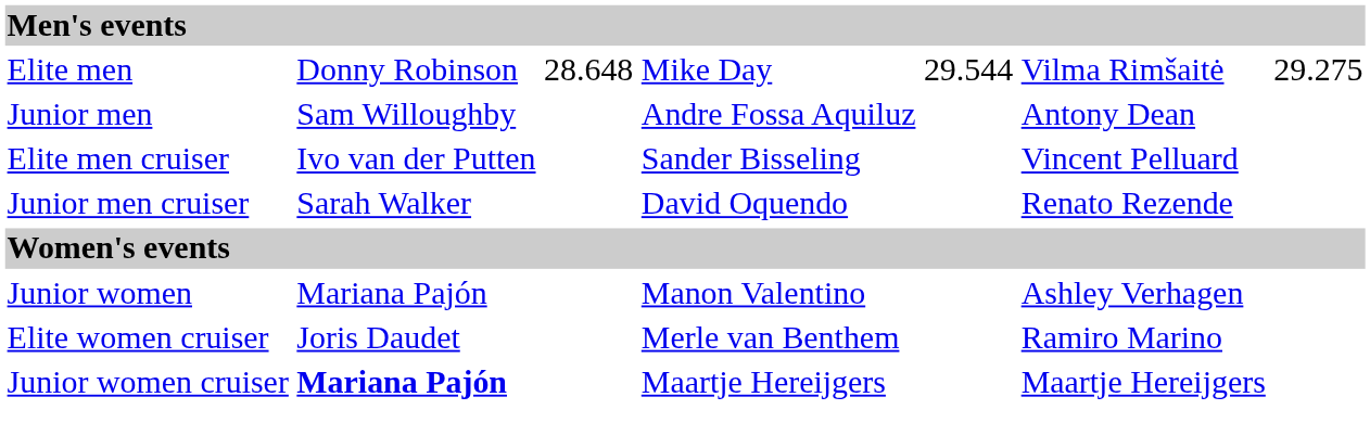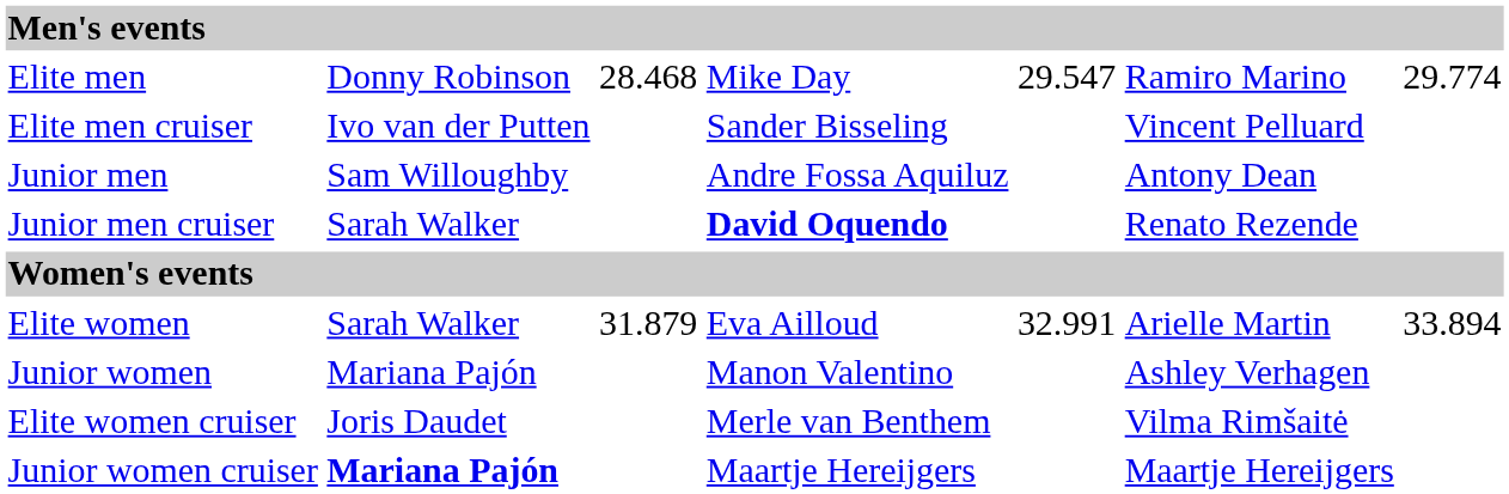Elite men | column 3: 28.648 -> 28.468
Elite men | column 5: 29.544 -> 29.547
Elite men | column 6: Vilma Rimšaitė -> Ramiro Marino
Elite men | column 7: 29.275 -> 29.774
rows swapped: Junior men <-> Elite men cruiser
Junior men cruiser | column 4: normal -> bold
+ row: Elite women | Sarah Walker | 31.879 | Eva Ailloud | 32.991 | Arielle Martin | 33.894
Elite women cruiser | column 6: Ramiro Marino -> Vilma Rimšaitė
